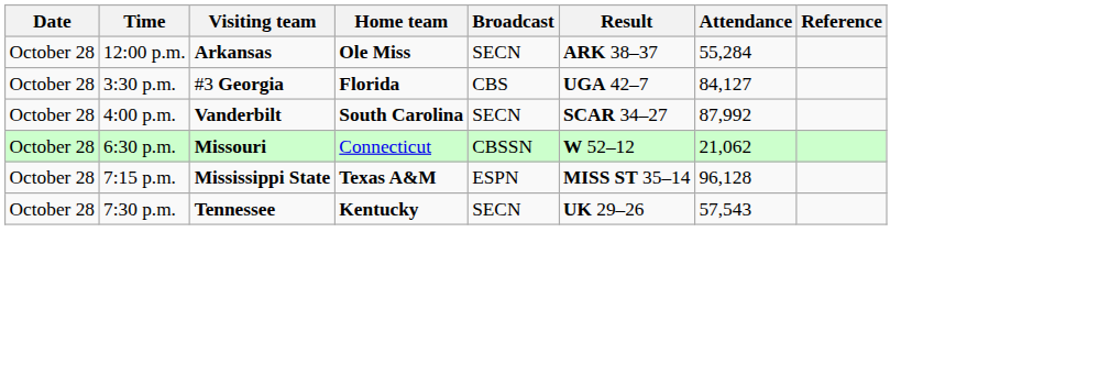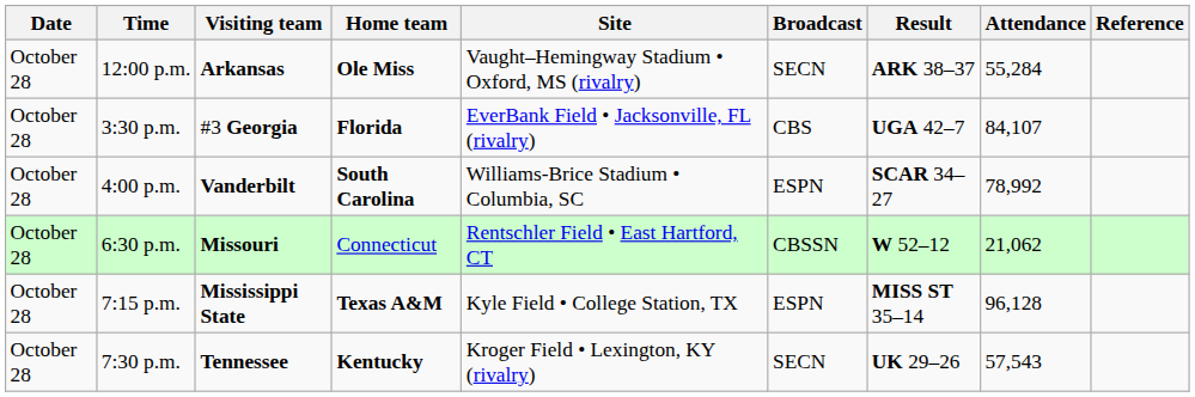+ column: Site | Vaught–Hemingway Stadium • Oxford, MS (rivalry) | EverBank Field • Jacksonville, FL (rivalry) | Williams-Brice Stadium • Columbia, SC | Rentschler Field • East Hartford, CT | Kyle Field • College Station, TX | Kroger Field • Lexington, KY (rivalry)
3:30 p.m. | Attendance: 84,127 -> 84,107
4:00 p.m. | Broadcast: SECN -> ESPN
4:00 p.m. | Attendance: 87,992 -> 78,992
